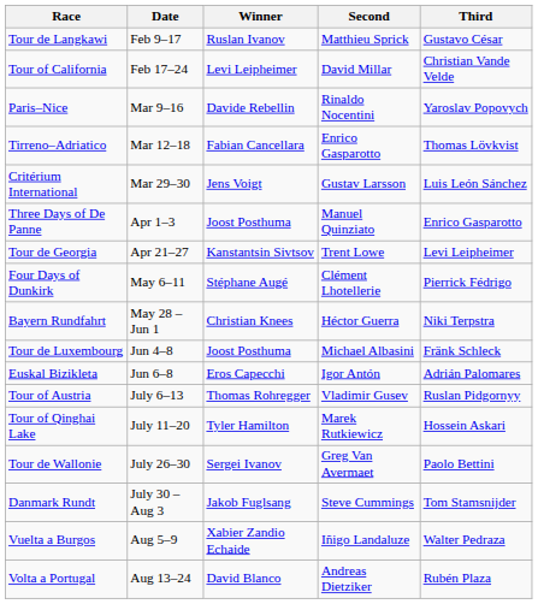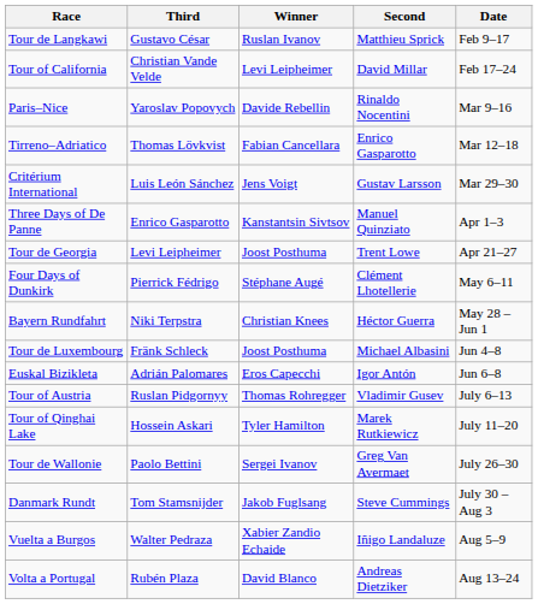columns swapped: Date <-> Third
Three Days of De Panne | Winner: Joost Posthuma -> Kanstantsin Sivtsov
Tour de Georgia | Winner: Kanstantsin Sivtsov -> Joost Posthuma
